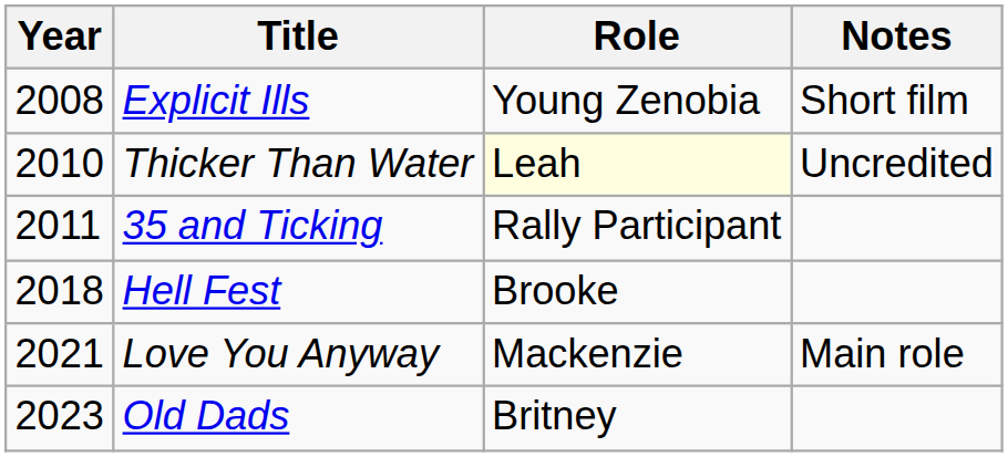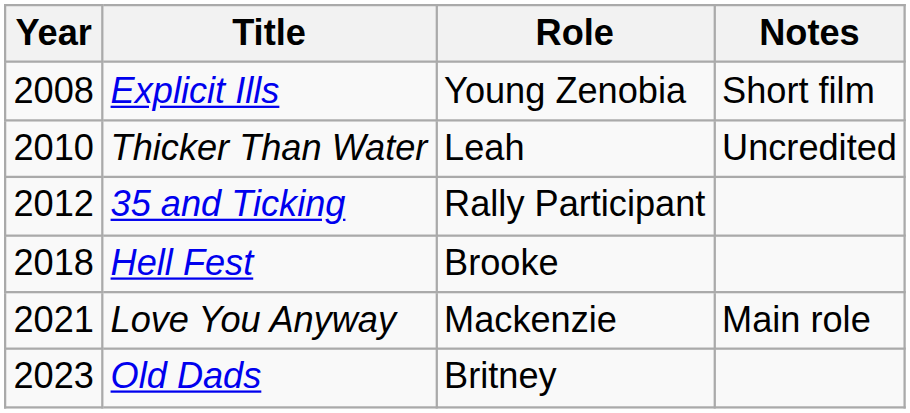Thicker Than Water | Role: lightyellow background -> no background
35 and Ticking | Year: 2011 -> 2012
